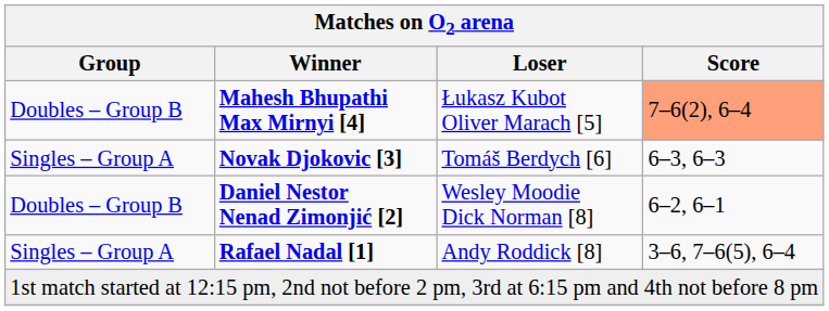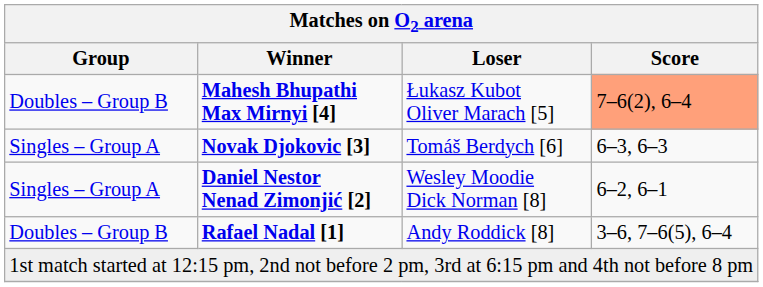Daniel Nestor Nenad Zimonjić [2] | Group: Doubles – Group B -> Singles – Group A
Rafael Nadal [1] | Group: Singles – Group A -> Doubles – Group B
